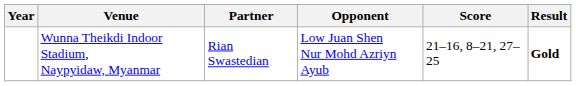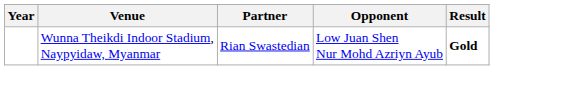- column: Score | 21–16, 8–21, 27–25
